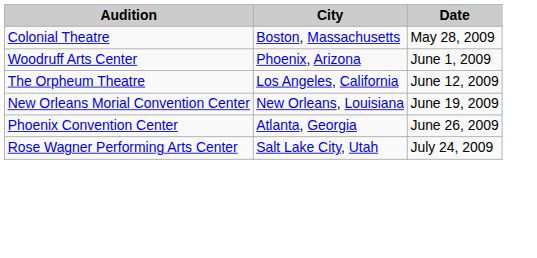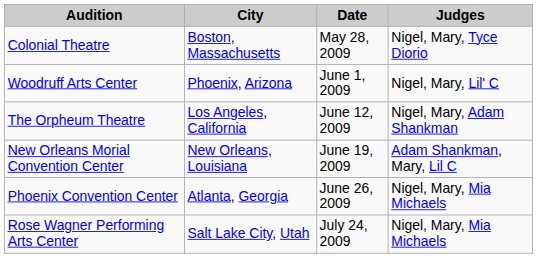+ column: Judges | Nigel, Mary, Tyce Diorio | Nigel, Mary, Lil' C | Nigel, Mary, Adam Shankman | Adam Shankman, Mary, Lil C | Nigel, Mary, Mia Michaels | Nigel, Mary, Mia Michaels
